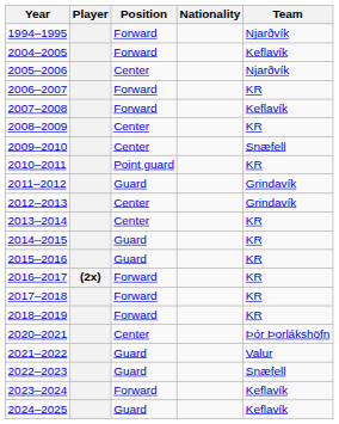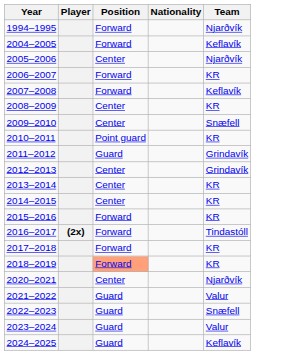2014–2015 | Position: Guard -> Center
2015–2016 | Position: Guard -> Forward
2016–2017 | Team: KR -> Tindastóll
2018–2019 | Position: no background -> lightsalmon background
2020–2021 | Team: Þór Þorlákshöfn -> Njarðvík
2023–2024 | Position: Forward -> Guard
2023–2024 | Team: Keflavík -> Valur
